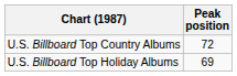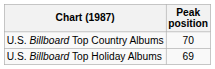U.S. Billboard Top Country Albums | Peak position: 72 -> 70
